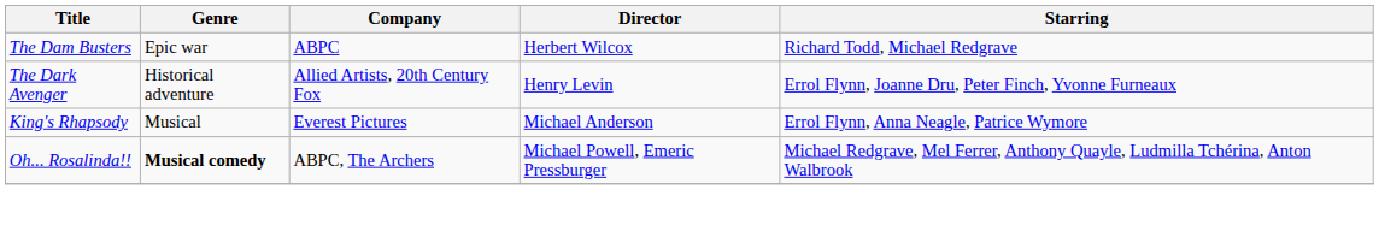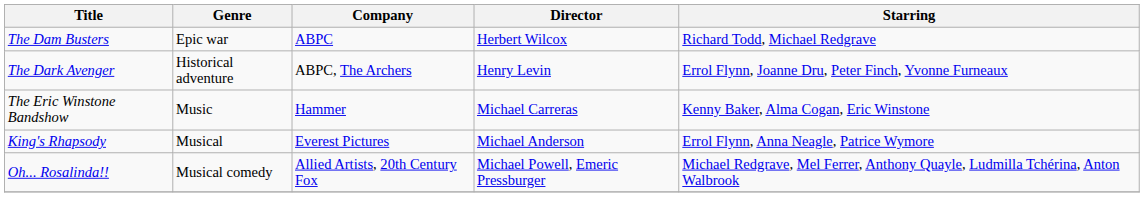The Dark Avenger | Company: Allied Artists, 20th Century Fox -> ABPC, The Archers
+ row: The Eric Winstone Bandshow | Music | Hammer | Michael Carreras | Kenny Baker, Alma Cogan, Eric Winstone
Oh... Rosalinda!! | Genre: bold -> normal
Oh... Rosalinda!! | Company: ABPC, The Archers -> Allied Artists, 20th Century Fox
